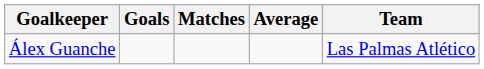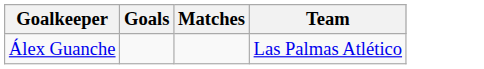- column: Average
